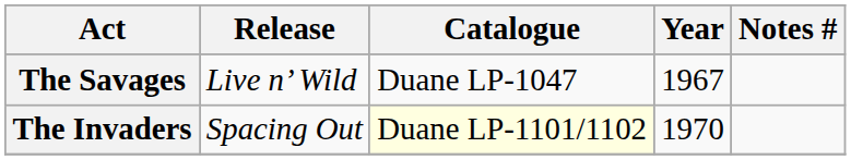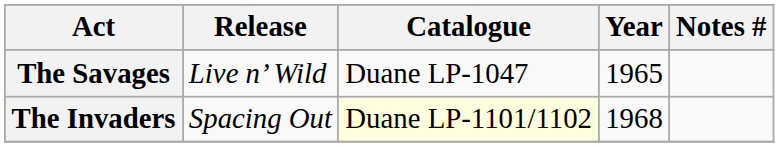The Savages | Year: 1967 -> 1965
The Invaders | Year: 1970 -> 1968
